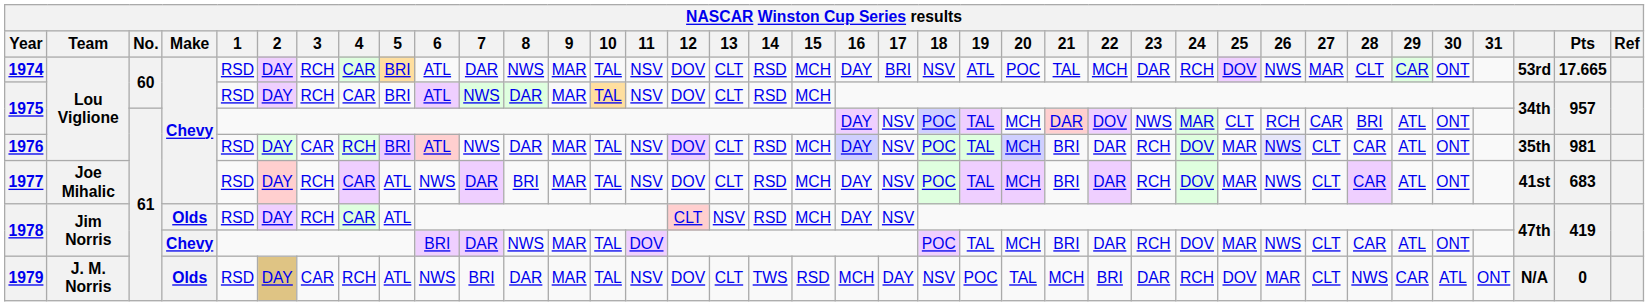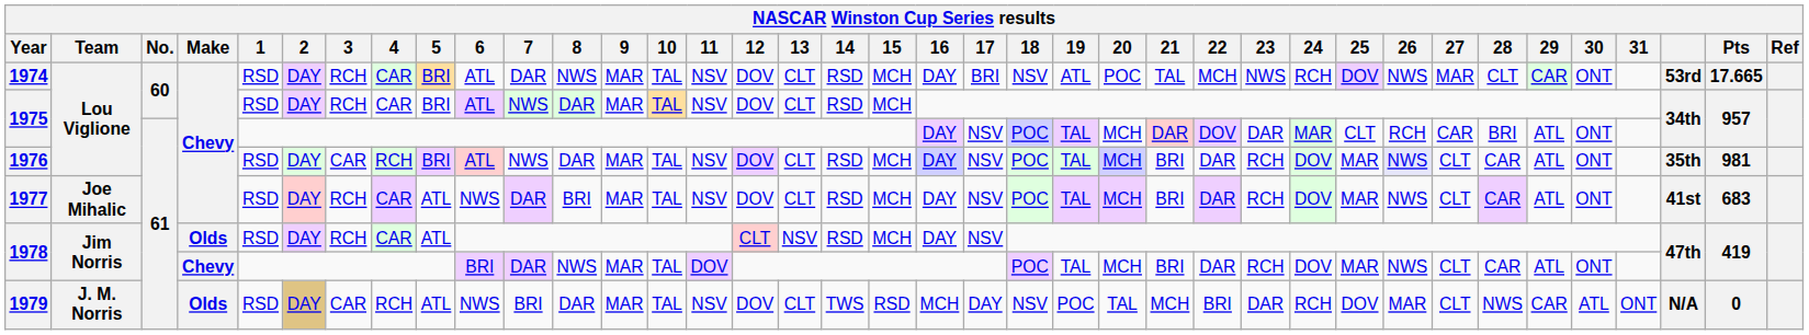1974 | 23: DAR -> NWS
1975 / 61 | 23: NWS -> DAR
